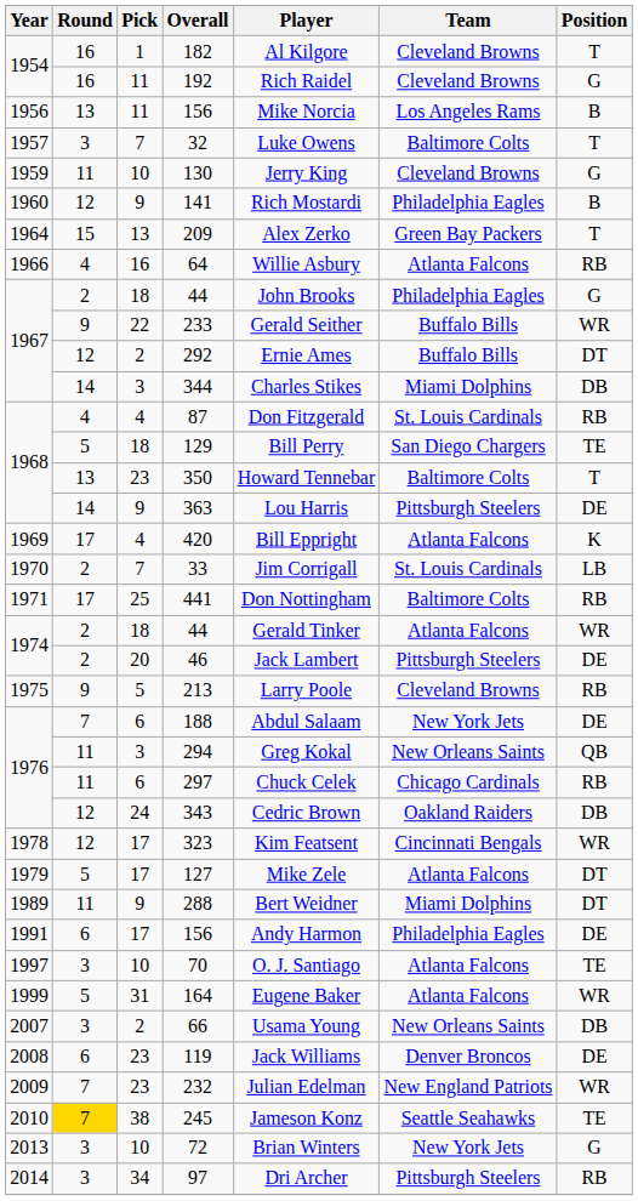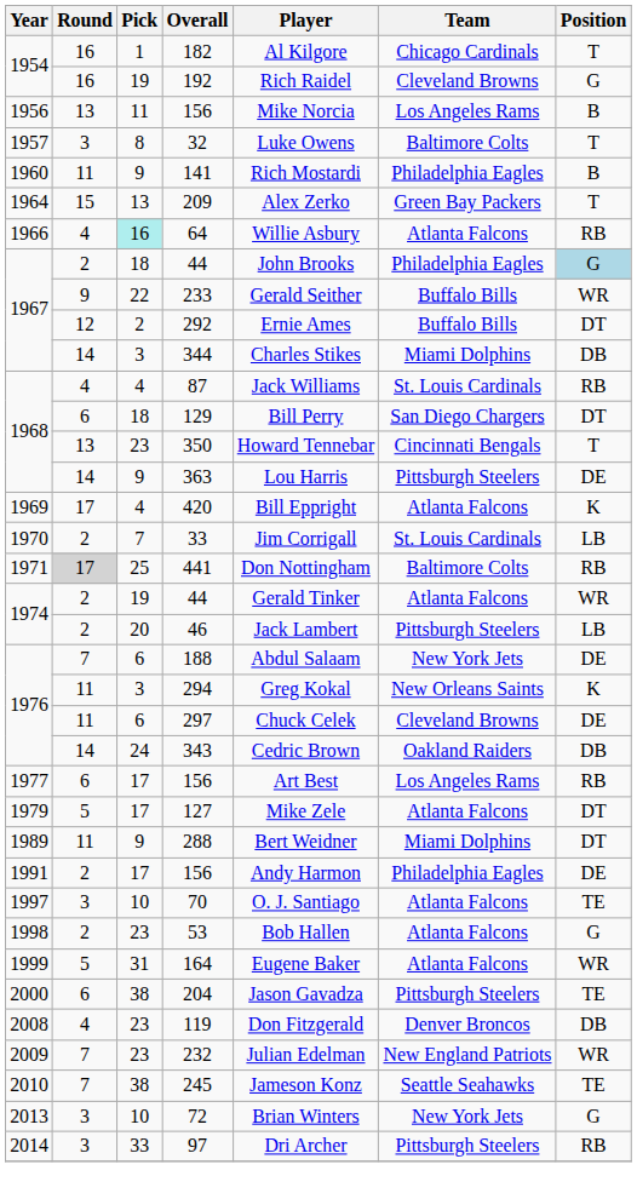182 | Team: Cleveland Browns -> Chicago Cardinals
192 | Pick: 11 -> 19
32 | Pick: 7 -> 8
- row: 1959 | 11 | 10 | 130 | Jerry King | Cleveland Browns | G
141 | Round: 12 -> 11
64 | Pick: no background -> paleturquoise background
1967 / 44 | Position: no background -> lightblue background
87 | Player: Don Fitzgerald -> Jack Williams
129 | Round: 5 -> 6
129 | Position: TE -> DT
350 | Team: Baltimore Colts -> Cincinnati Bengals
441 | Round: no background -> lightgrey background
1974 / 44 | Pick: 18 -> 19
46 | Position: DE -> LB
- row: 1975 | 9 | 5 | 213 | Larry Poole | Cleveland Browns | RB
294 | Position: QB -> K
297 | Team: Chicago Cardinals -> Cleveland Browns
297 | Position: RB -> DE
343 | Round: 12 -> 14
+ row: 1977 | 6 | 17 | 156 | Art Best | Los Angeles Rams | RB
- row: 1978 | 12 | 17 | 323 | Kim Featsent | Cincinnati Bengals | WR
1991 / 156 | Round: 6 -> 2
+ row: 1998 | 2 | 23 | 53 | Bob Hallen | Atlanta Falcons | G
+ row: 2000 | 6 | 38 | 204 | Jason Gavadza | Pittsburgh Steelers | TE
- row: 2007 | 3 | 2 | 66 | Usama Young | New Orleans Saints | DB
119 | Round: 6 -> 4
119 | Player: Jack Williams -> Don Fitzgerald
119 | Position: DE -> DB
245 | Round: gold background -> no background
97 | Pick: 34 -> 33
